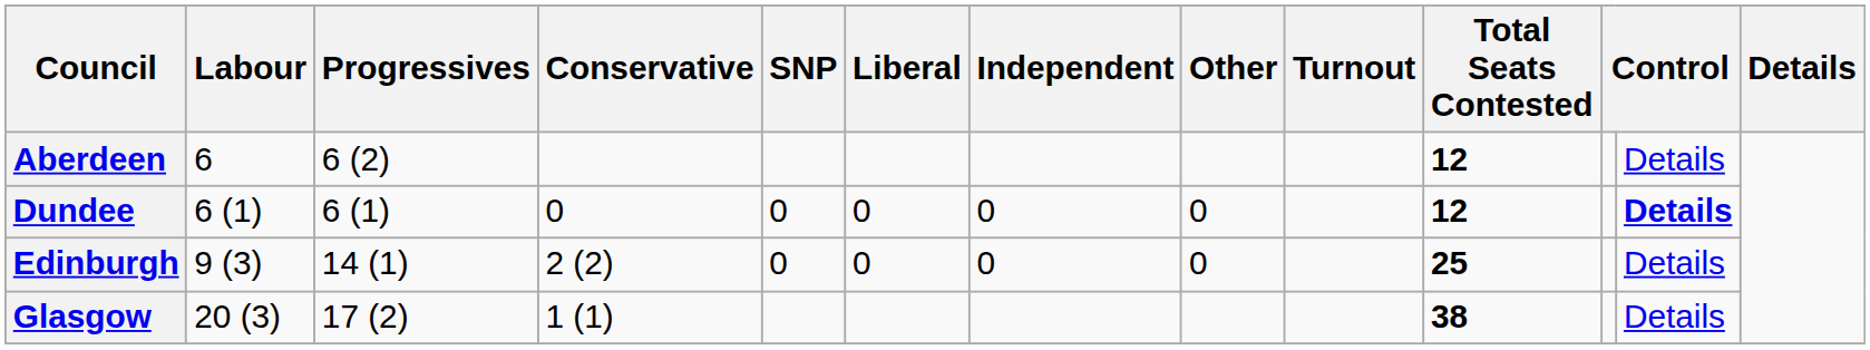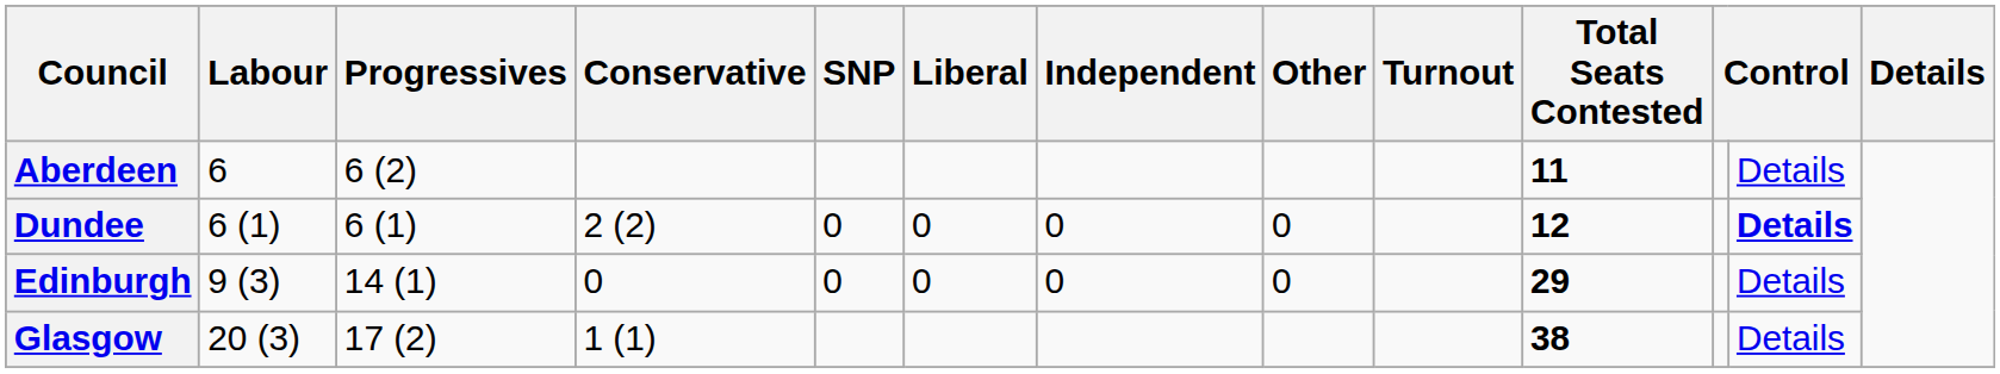Aberdeen | Total Seats Contested: 12 -> 11
Dundee | Conservative: 0 -> 2 (2)
Edinburgh | Conservative: 2 (2) -> 0
Edinburgh | Total Seats Contested: 25 -> 29
